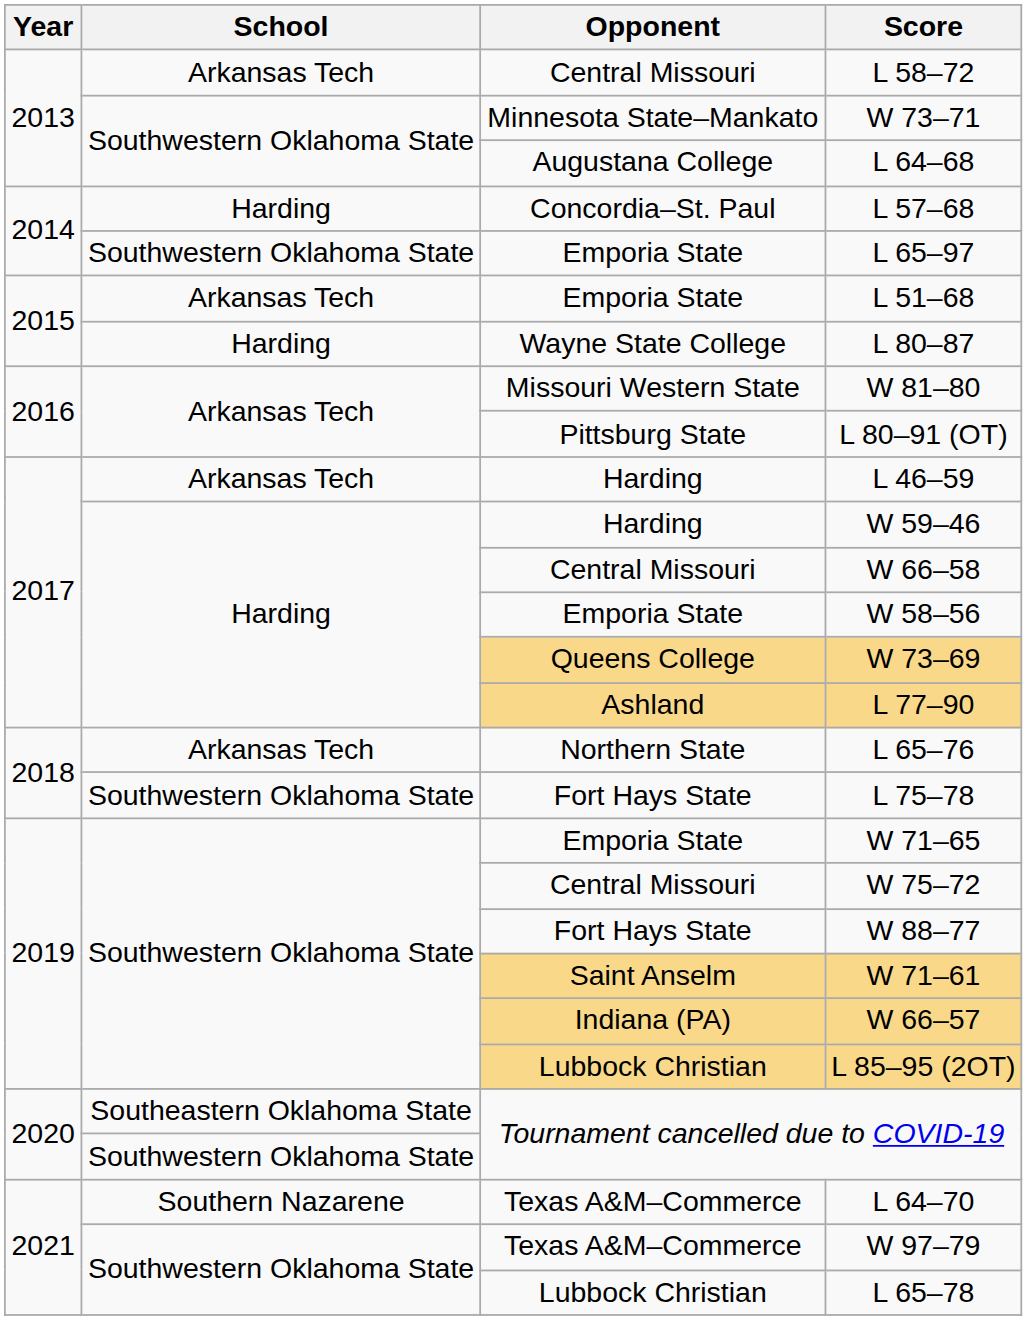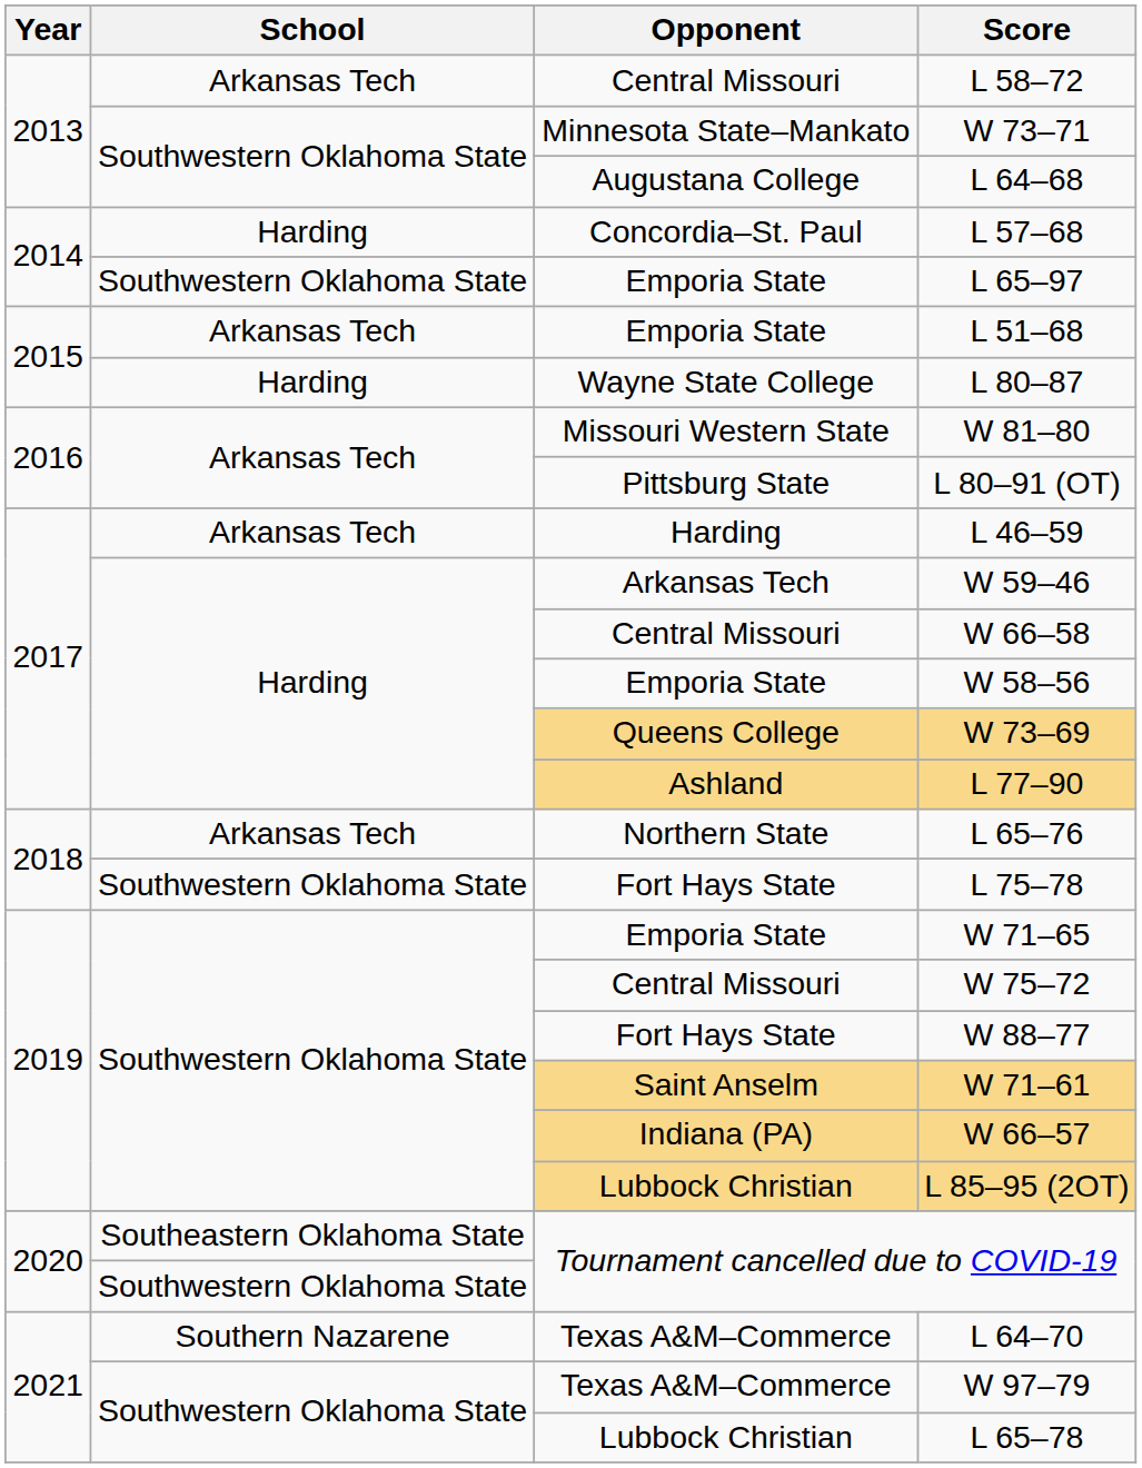W 59–46 | Opponent: Harding -> Arkansas Tech
